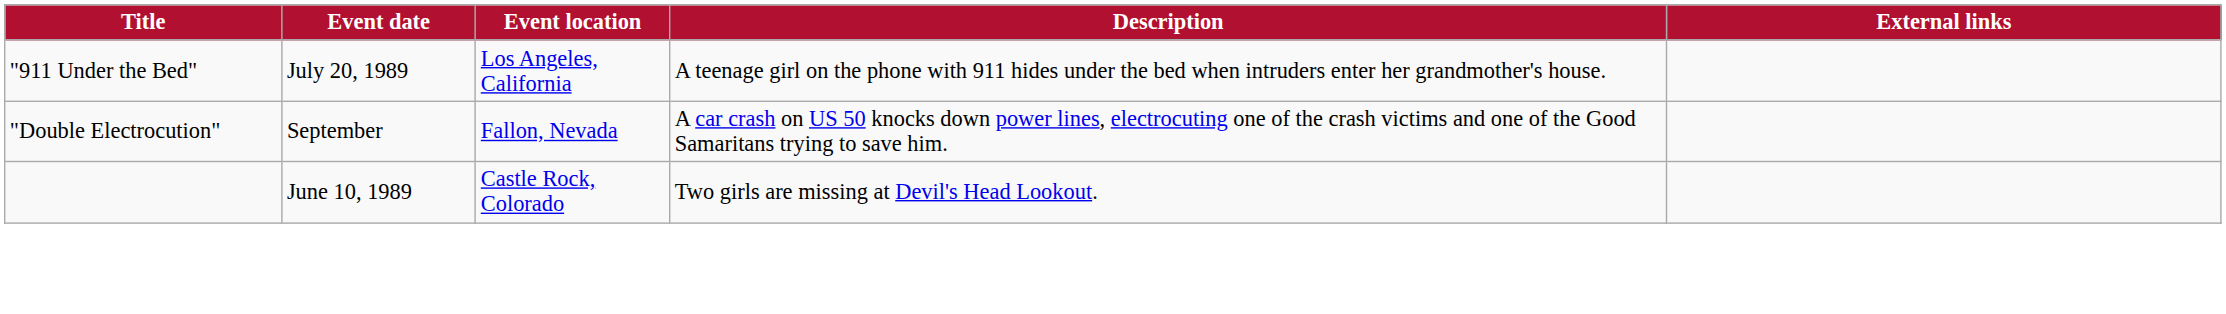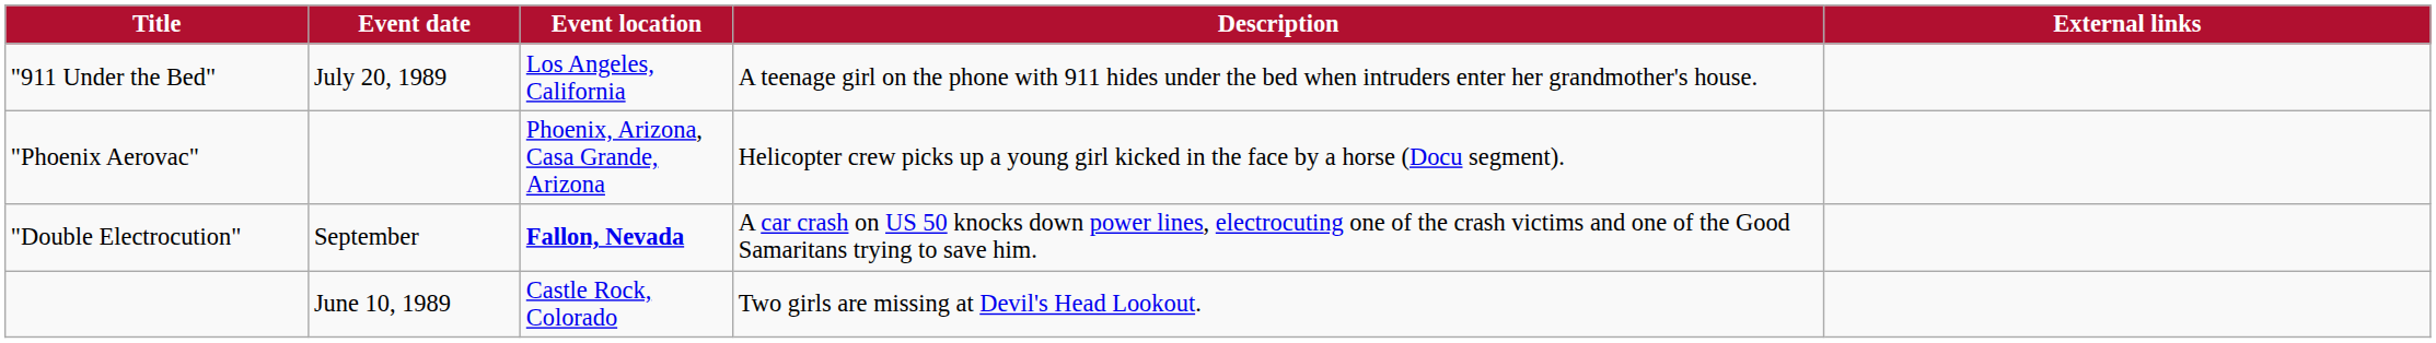+ row: "Phoenix Aerovac" | Phoenix, Arizona, Casa Grande, Arizona | Helicopter crew picks up a young girl kicked in the face by a horse (Docu segment).
"Double Electrocution" | Event location: normal -> bold
